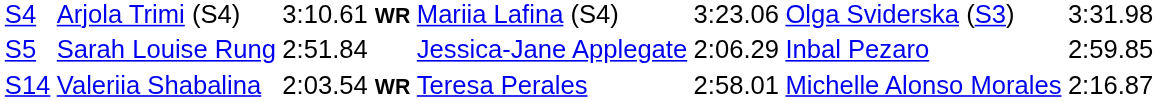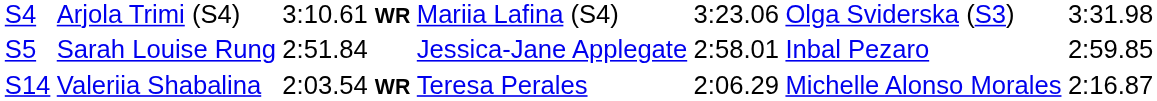Sarah Louise Rung | column 5: 2:06.29 -> 2:58.01
Valeriia Shabalina | column 5: 2:58.01 -> 2:06.29
